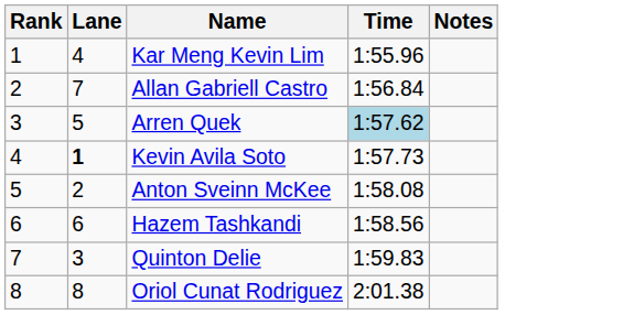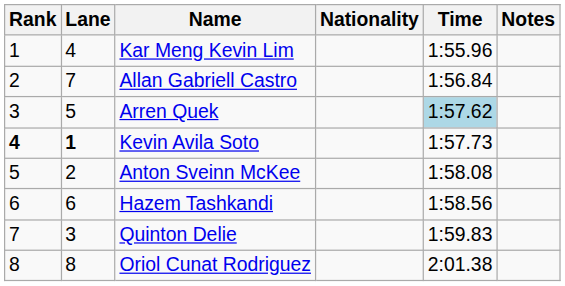+ column: Nationality
Kevin Avila Soto | Rank: normal -> bold
